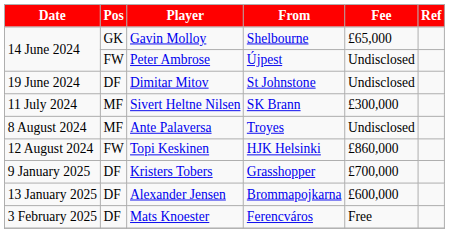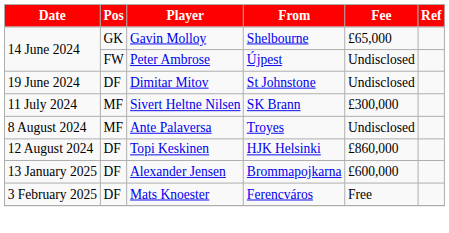Topi Keskinen | Pos: FW -> DF
- row: 9 January 2025 | DF | Kristers Tobers | Grasshopper | £700,000
